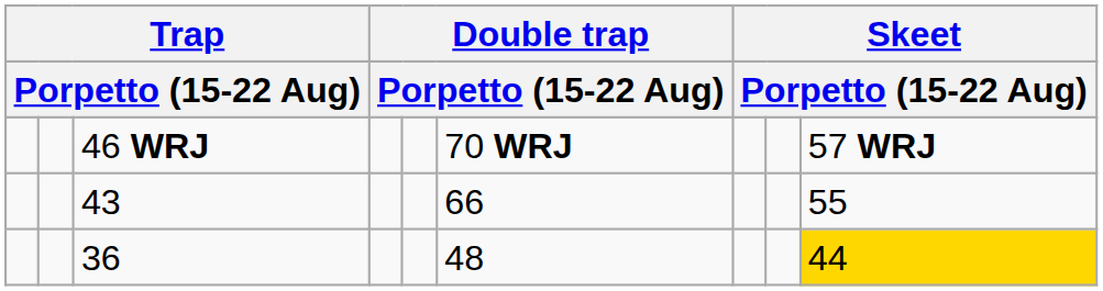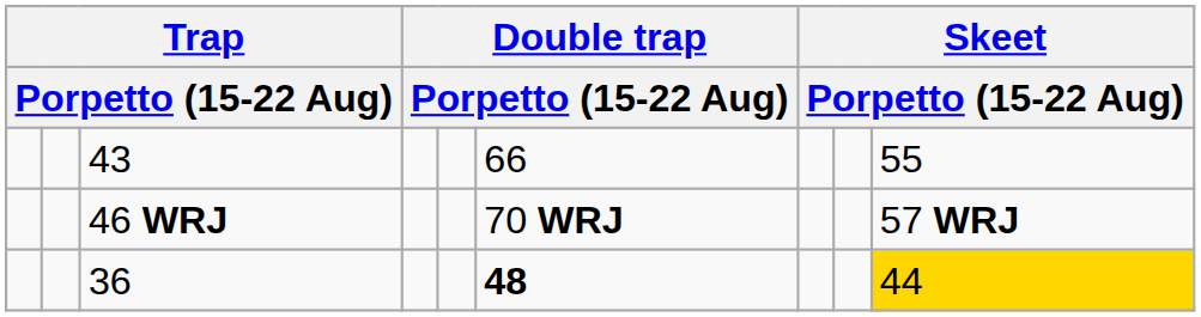rows swapped: 46 WRJ <-> 43
36 | column 6: normal -> bold
